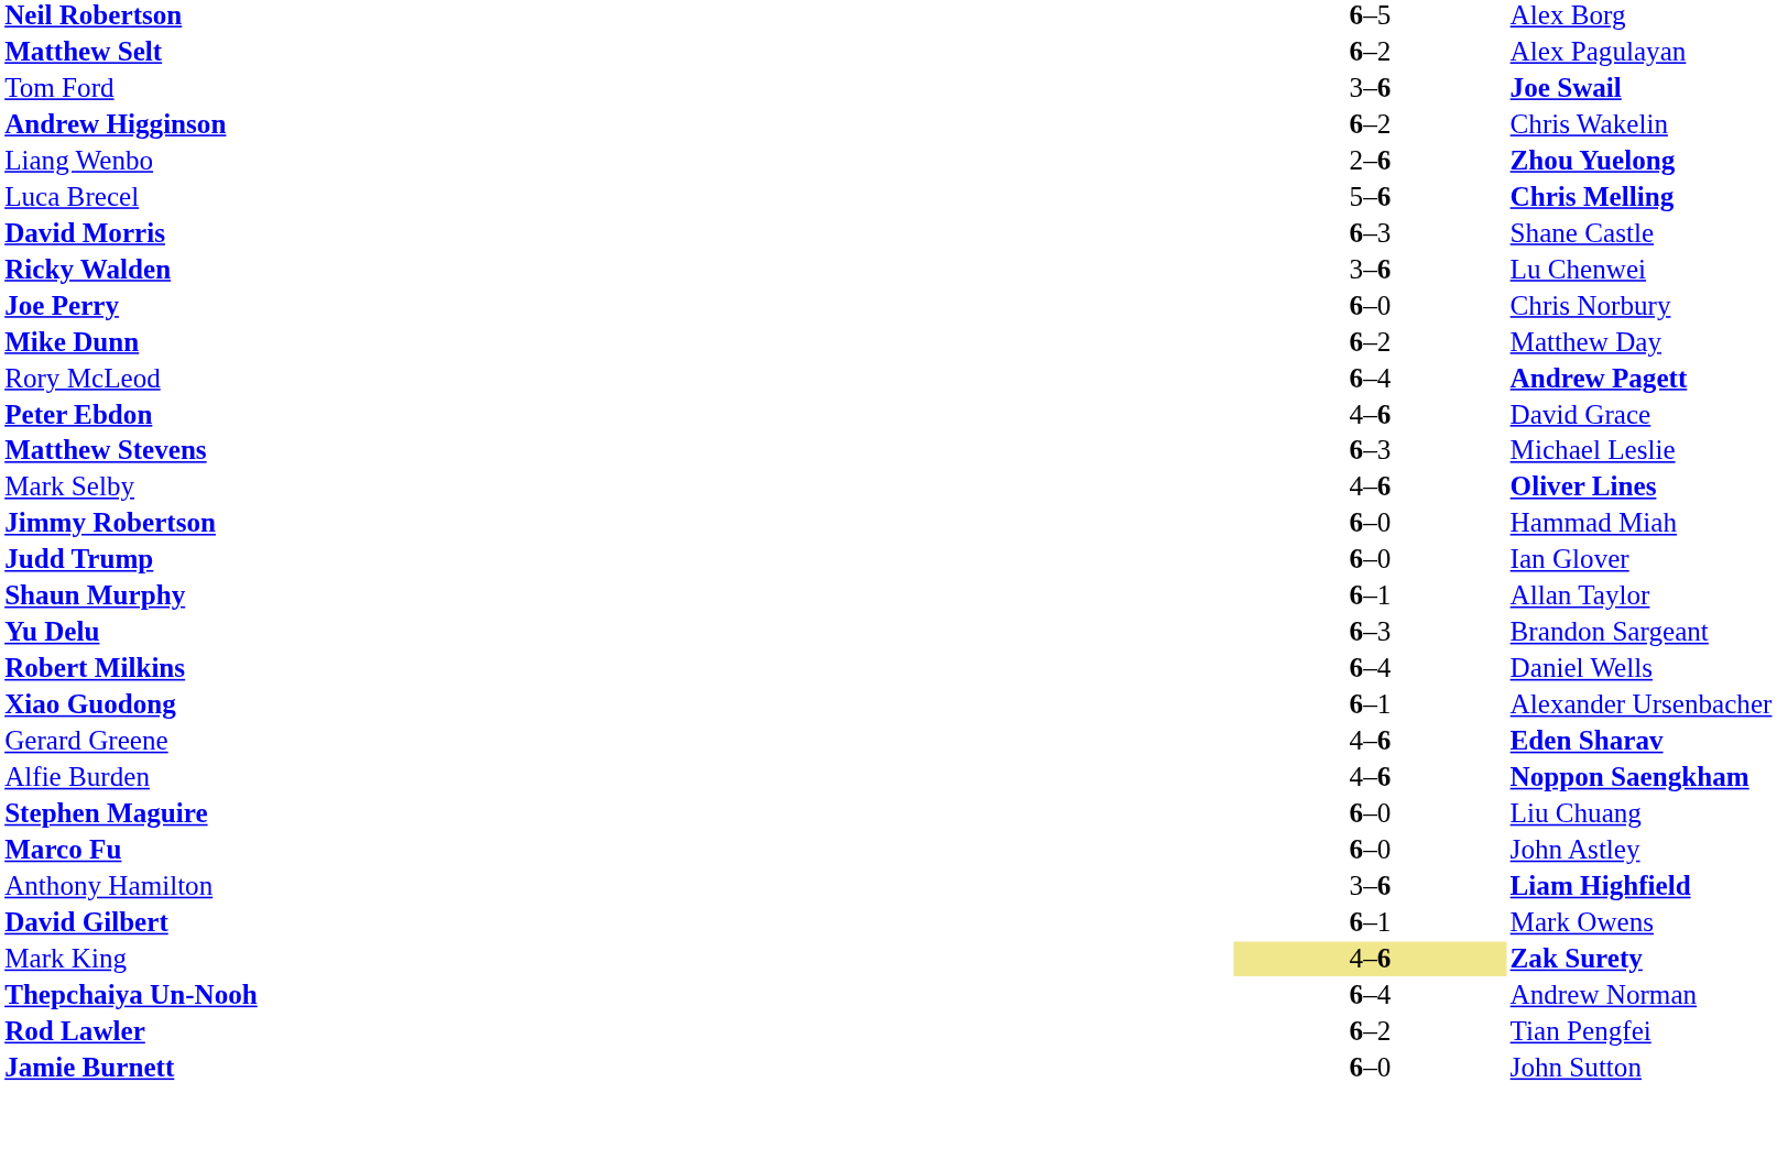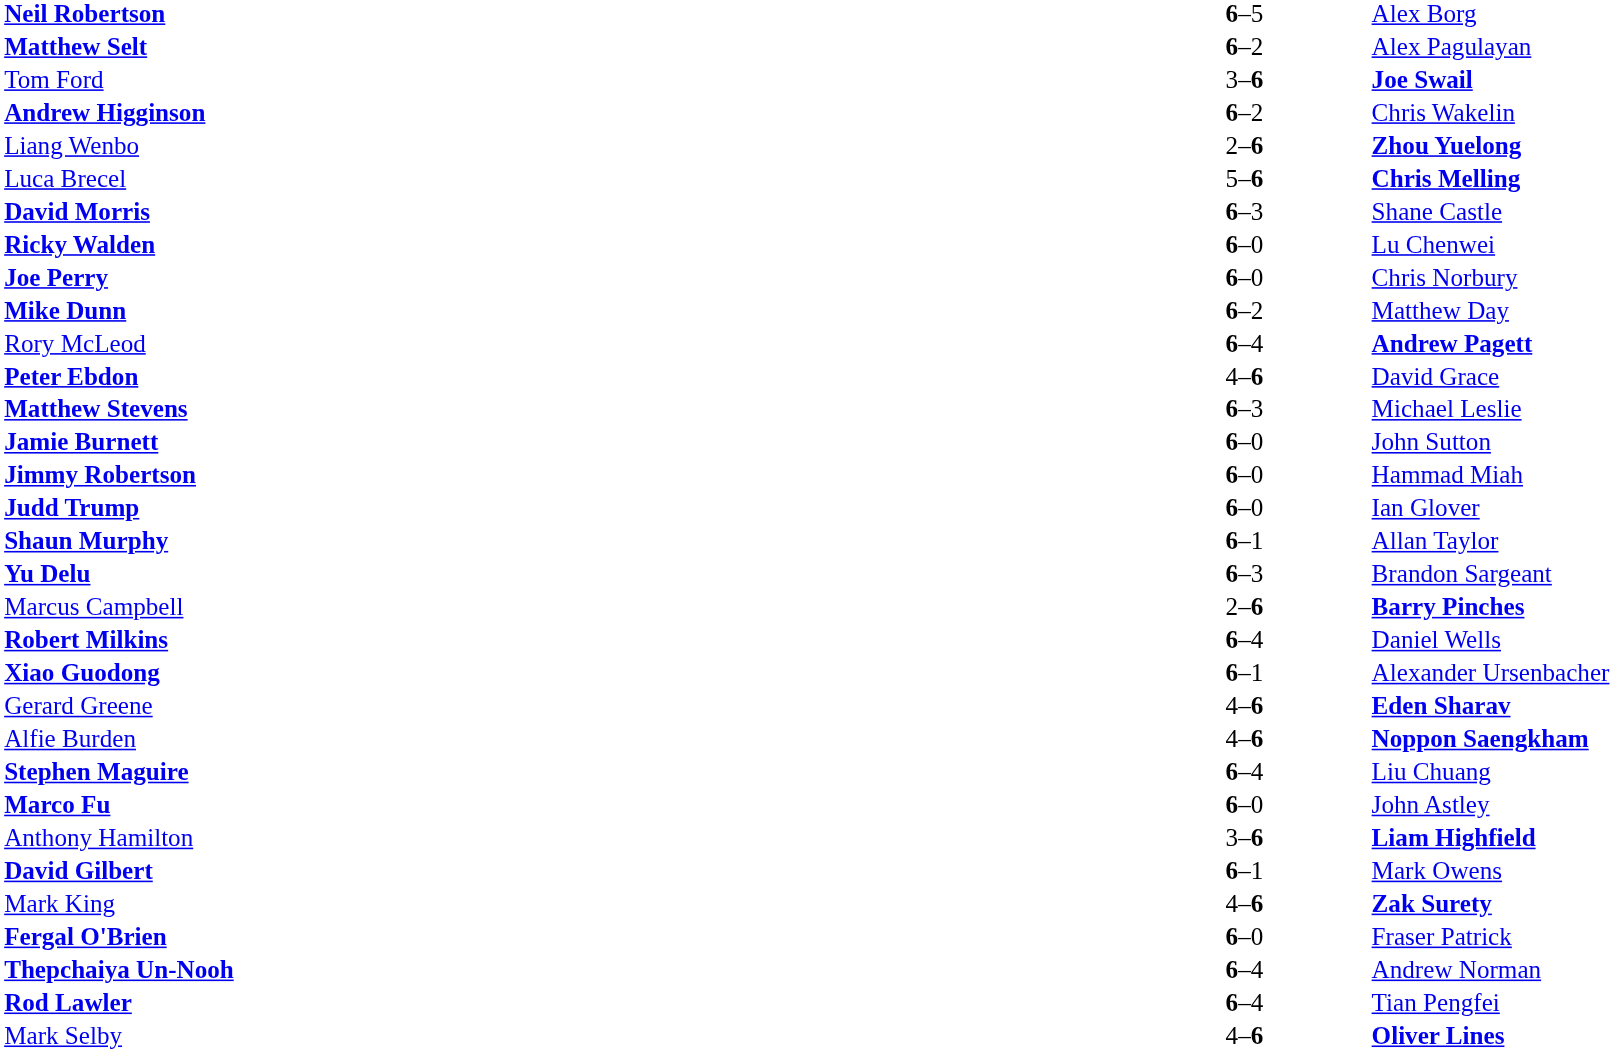Ricky Walden | column 2: 3–6 -> 6–0
rows swapped: Jamie Burnett <-> Mark Selby
+ row: Marcus Campbell | 2–6 | Barry Pinches
Stephen Maguire | column 2: 6–0 -> 6–4
Mark King | column 2: khaki background -> no background
+ row: Fergal O'Brien | 6–0 | Fraser Patrick
Rod Lawler | column 2: 6–2 -> 6–4
